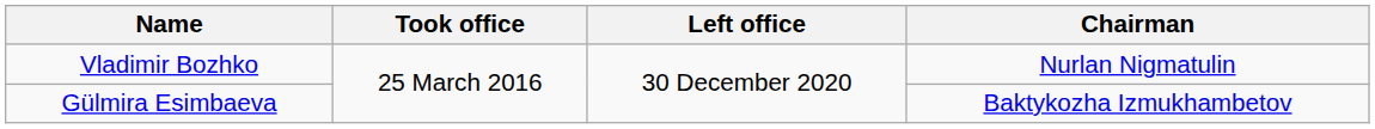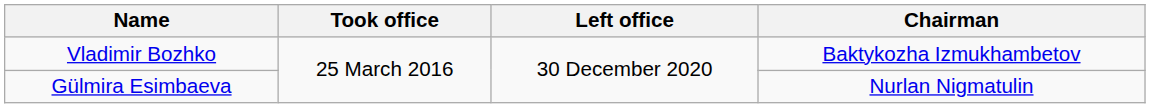Vladimir Bozhko | Chairman: Nurlan Nigmatulin -> Baktykozha Izmukhambetov
Gülmira Esimbaeva | Chairman: Baktykozha Izmukhambetov -> Nurlan Nigmatulin
